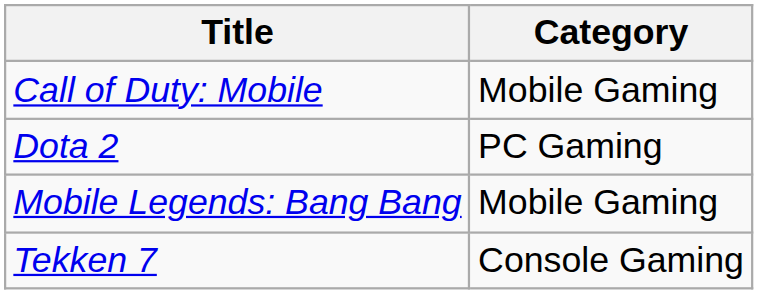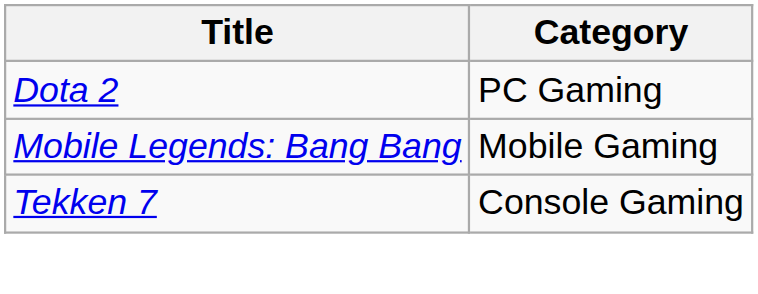- row: Call of Duty: Mobile | Mobile Gaming
